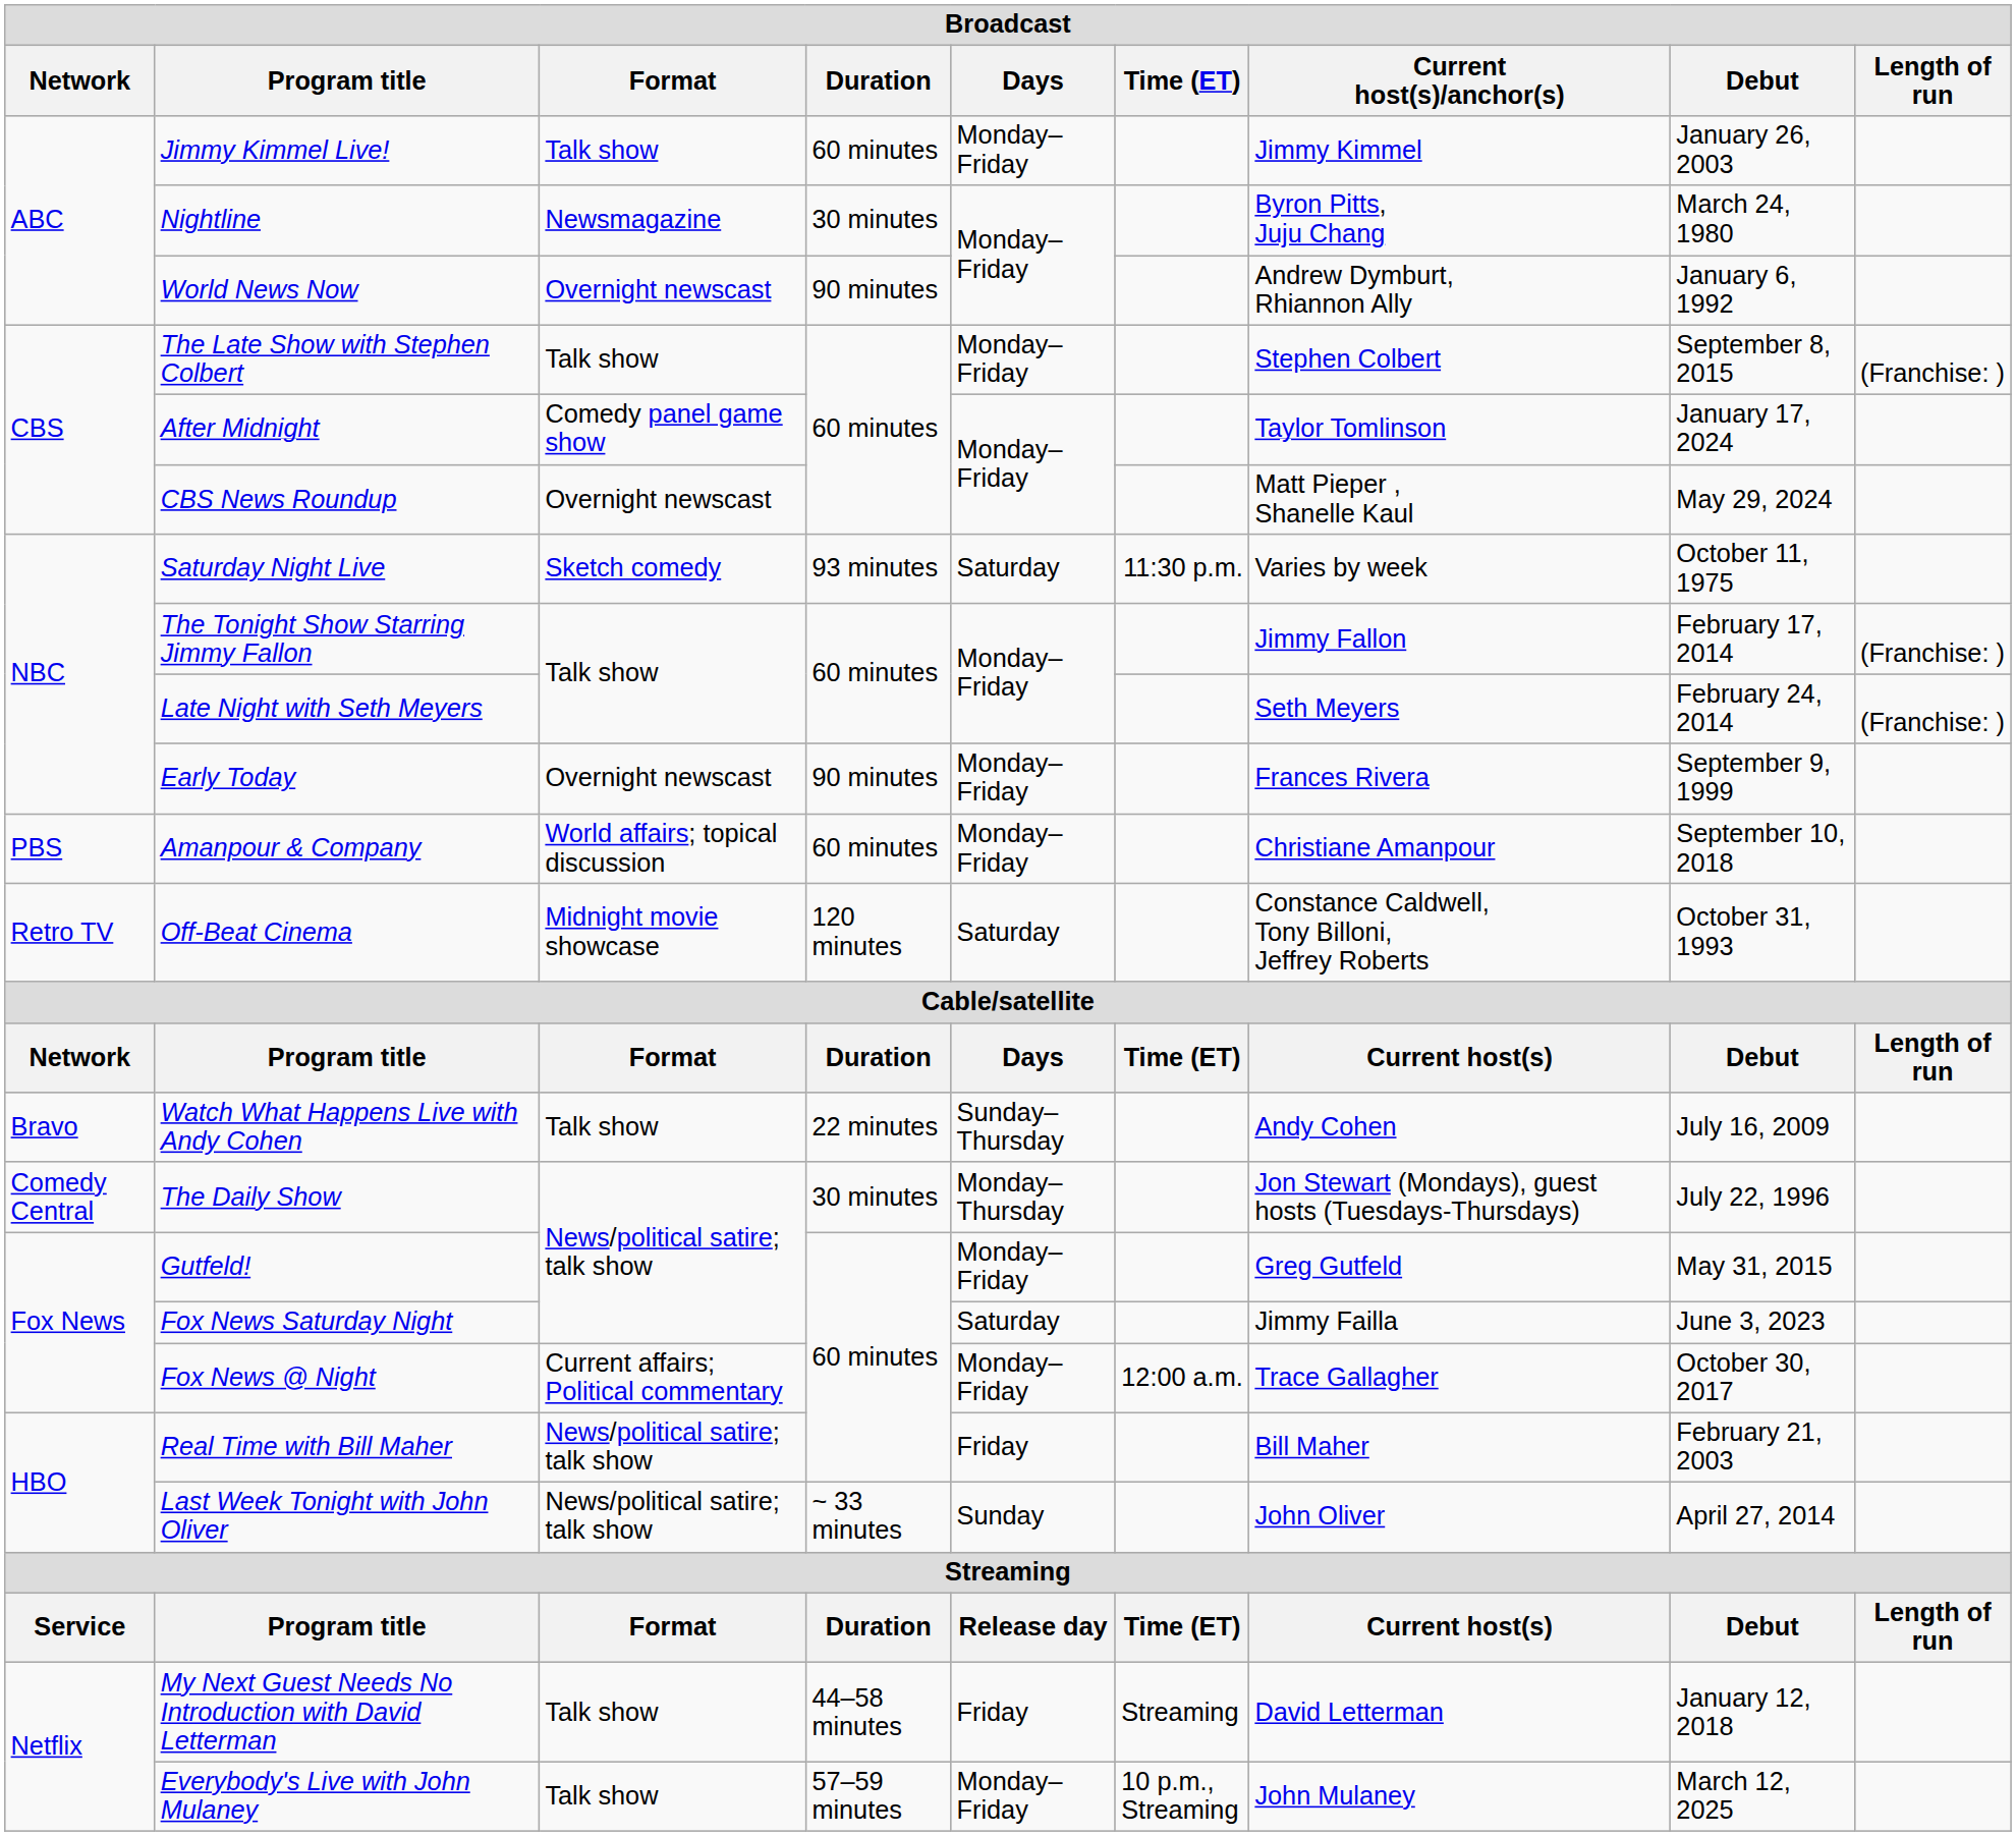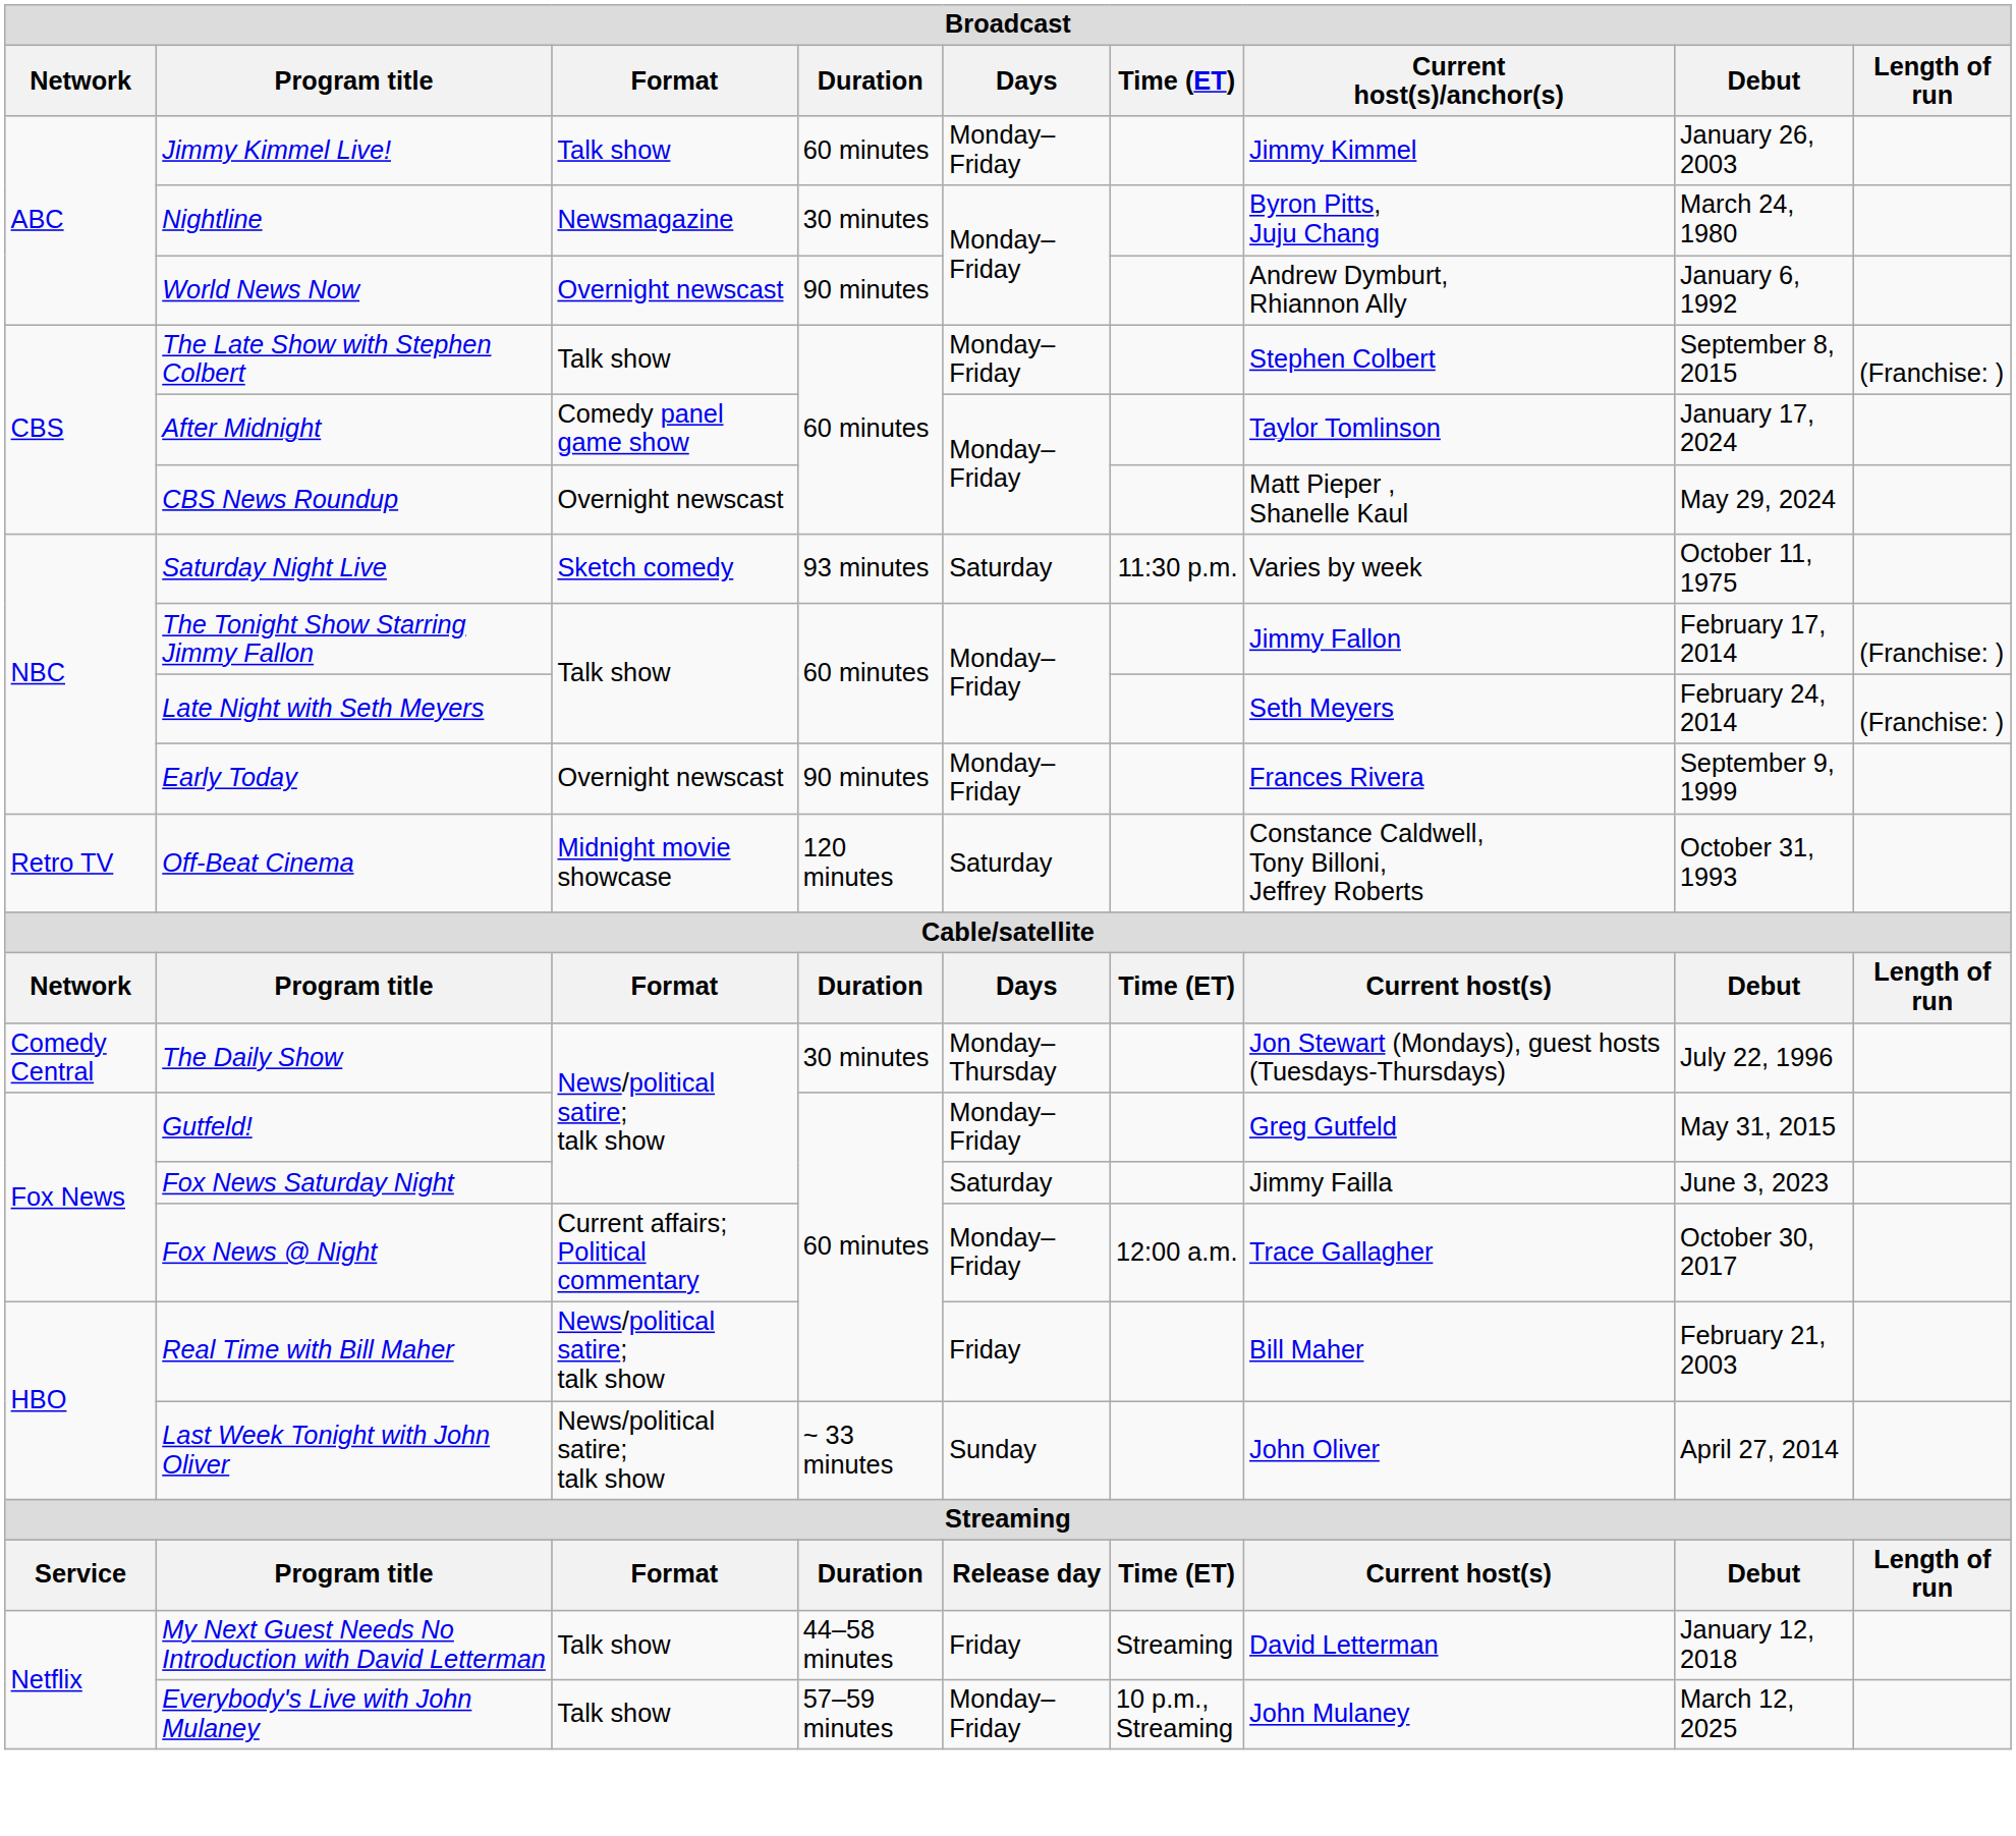- row: PBS | Amanpour & Company | World affairs; topical discussion | 60 minutes | Monday–Friday | Christiane Amanpour | September 10, 2018
- row: Bravo | Watch What Happens Live with Andy Cohen | Talk show | 22 minutes | Sunday–Thursday | Andy Cohen | July 16, 2009
